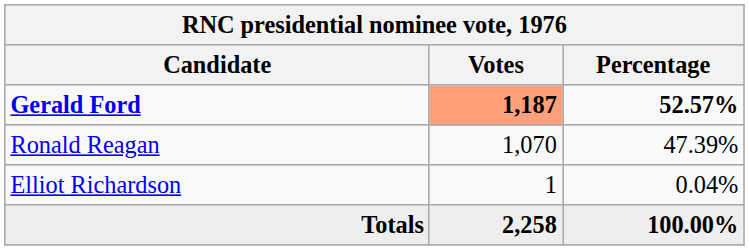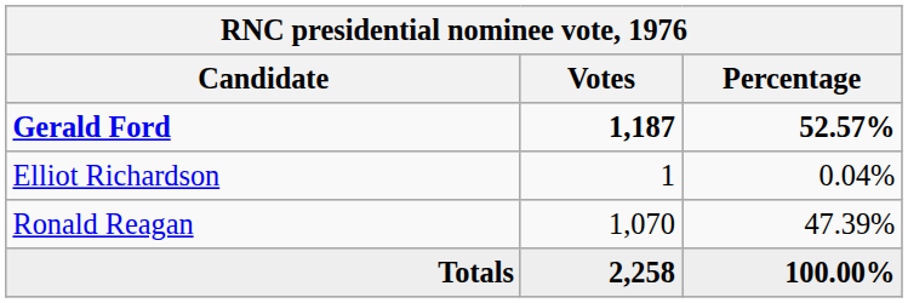Gerald Ford | Votes: lightsalmon background -> no background
rows swapped: Ronald Reagan <-> Elliot Richardson
